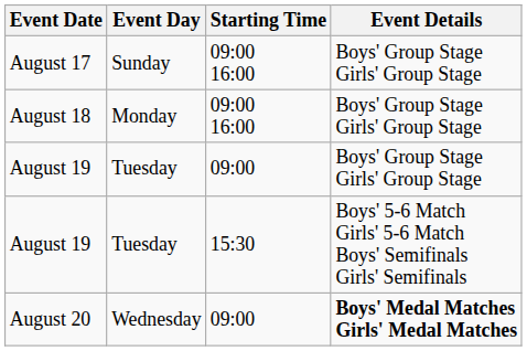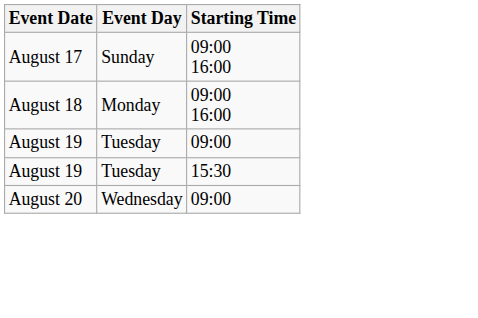- column: Event Details | Boys' Group Stage Girls' Group Stage | Boys' Group Stage Girls' Group Stage | Boys' Group Stage Girls' Group Stage | Boys' 5-6 Match Girls' 5-6 Match Boys' Semifinals Girls' Semifinals | Boys' Medal Matches Girls' Medal Matches
